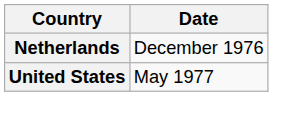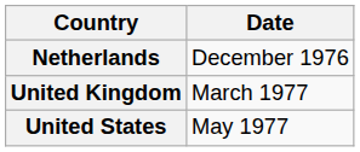+ row: United Kingdom | March 1977
